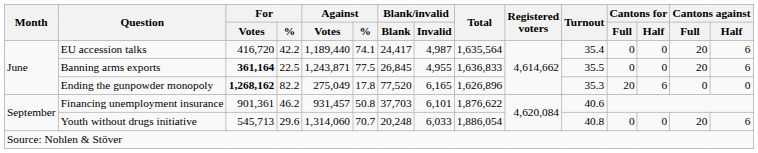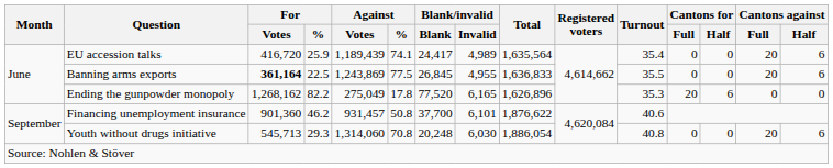EU accession talks | For / %: 42.2 -> 25.9
EU accession talks | Against / Votes: 1,189,440 -> 1,189,439
EU accession talks | Blank/invalid / Invalid: 4,987 -> 4,989
Banning arms exports | Against / Votes: 1,243,871 -> 1,243,869
Ending the gunpowder monopoly | For / Votes: bold -> normal
Financing unemployment insurance | For / Votes: 901,361 -> 901,360
Financing unemployment insurance | Blank/invalid / Blank: 37,703 -> 37,700
Youth without drugs initiative | For / %: 29.6 -> 29.3
Youth without drugs initiative | Against / %: 70.7 -> 70.8
Youth without drugs initiative | Blank/invalid / Invalid: 6,033 -> 6,030
